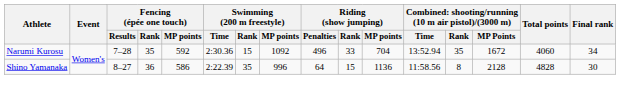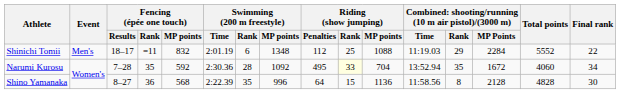+ row: Shinichi Tomii | Men's | 18–17 | =11 | 832 | 2:01.19 | 6 | 1348 | 112 | 25 | 1088 | 11:19.03 | 29 | 2284 | 5552 | 22
Narumi Kurosu | Swimming (200 m freestyle) / Rank: 15 -> 28
Narumi Kurosu | Riding (show jumping) / Penalties: 496 -> 495
Narumi Kurosu | Riding (show jumping) / Rank: no background -> lightyellow background
Shino Yamanaka | Fencing (épée one touch) / MP points: 586 -> 568
